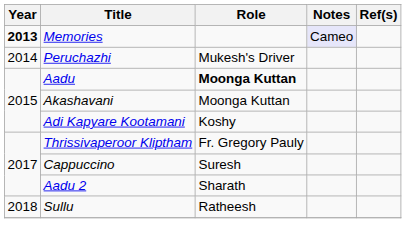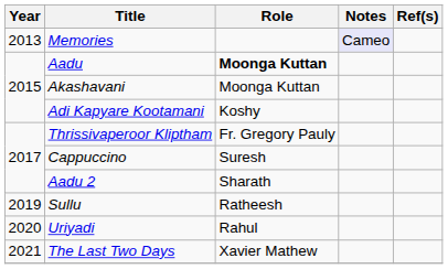Memories | Year: bold -> normal
- row: 2014 | Peruchazhi | Mukesh's Driver
Sullu | Year: 2018 -> 2019
+ row: 2020 | Uriyadi | Rahul
+ row: 2021 | The Last Two Days | Xavier Mathew
